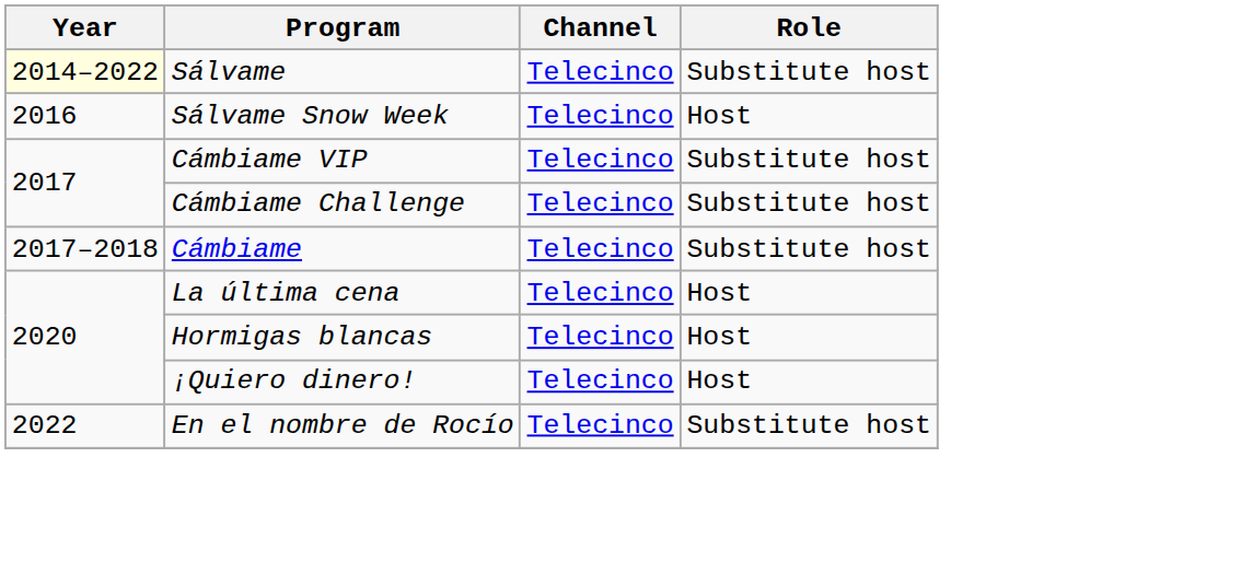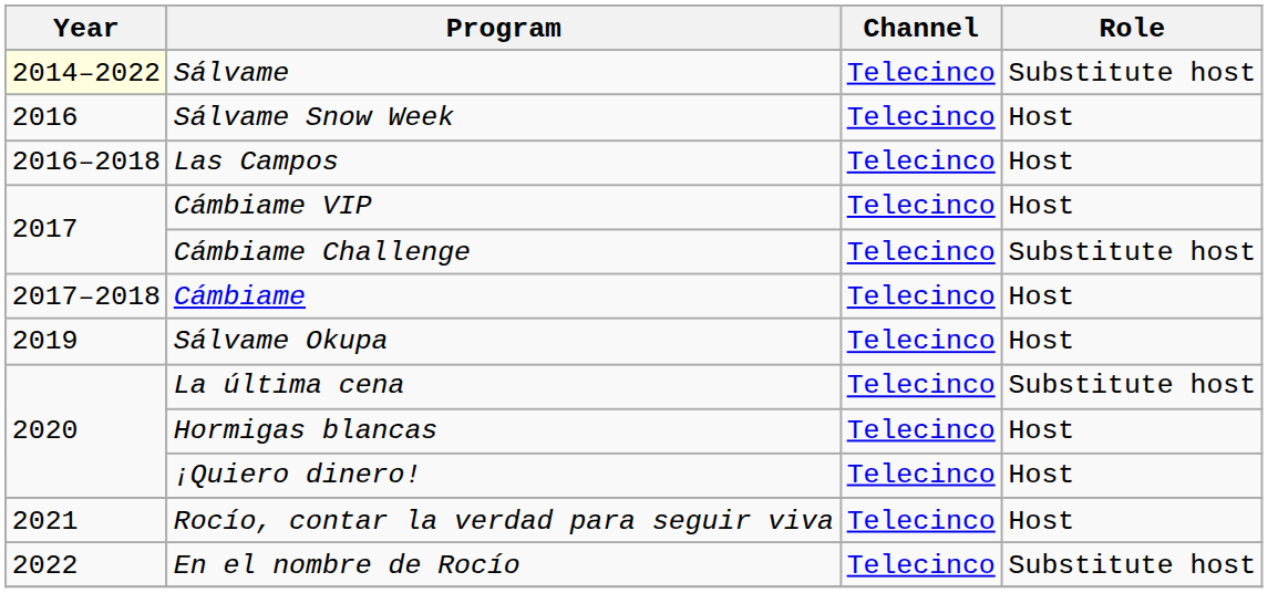+ row: 2016–2018 | Las Campos | Telecinco | Host
Cámbiame VIP | Role: Substitute host -> Host
Cámbiame | Role: Substitute host -> Host
+ row: 2019 | Sálvame Okupa | Telecinco | Host
La última cena | Role: Host -> Substitute host
+ row: 2021 | Rocío, contar la verdad para seguir viva | Telecinco | Host
